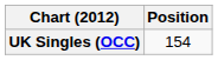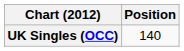UK Singles (OCC) | Position: 154 -> 140
